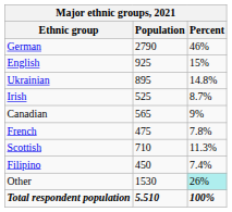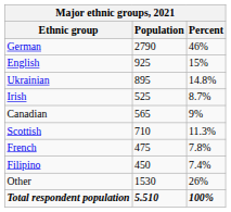rows swapped: French <-> Scottish
Other | Percent: paleturquoise background -> no background
